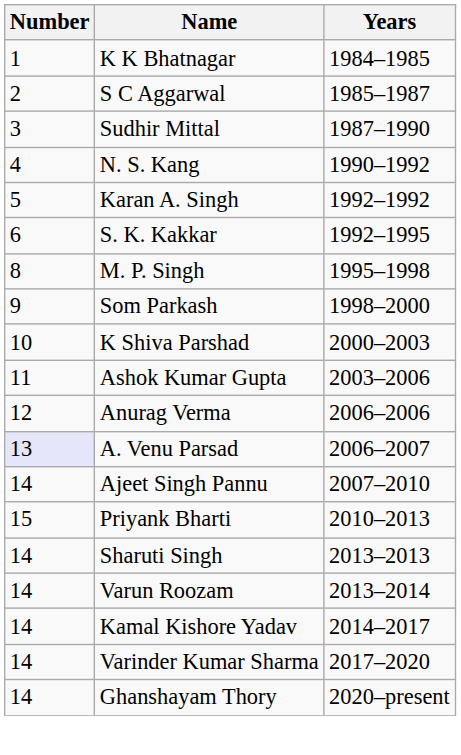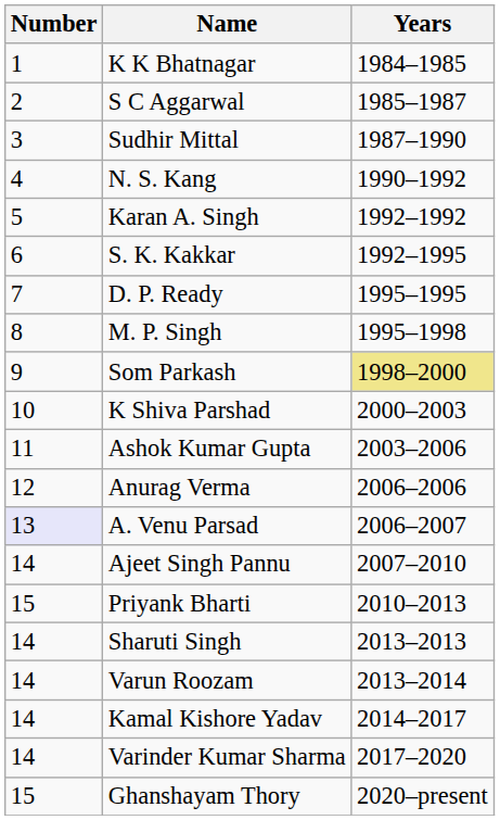+ row: 7 | D. P. Ready | 1995–1995
Som Parkash | Years: no background -> khaki background
Ghanshayam Thory | Number: 14 -> 15
